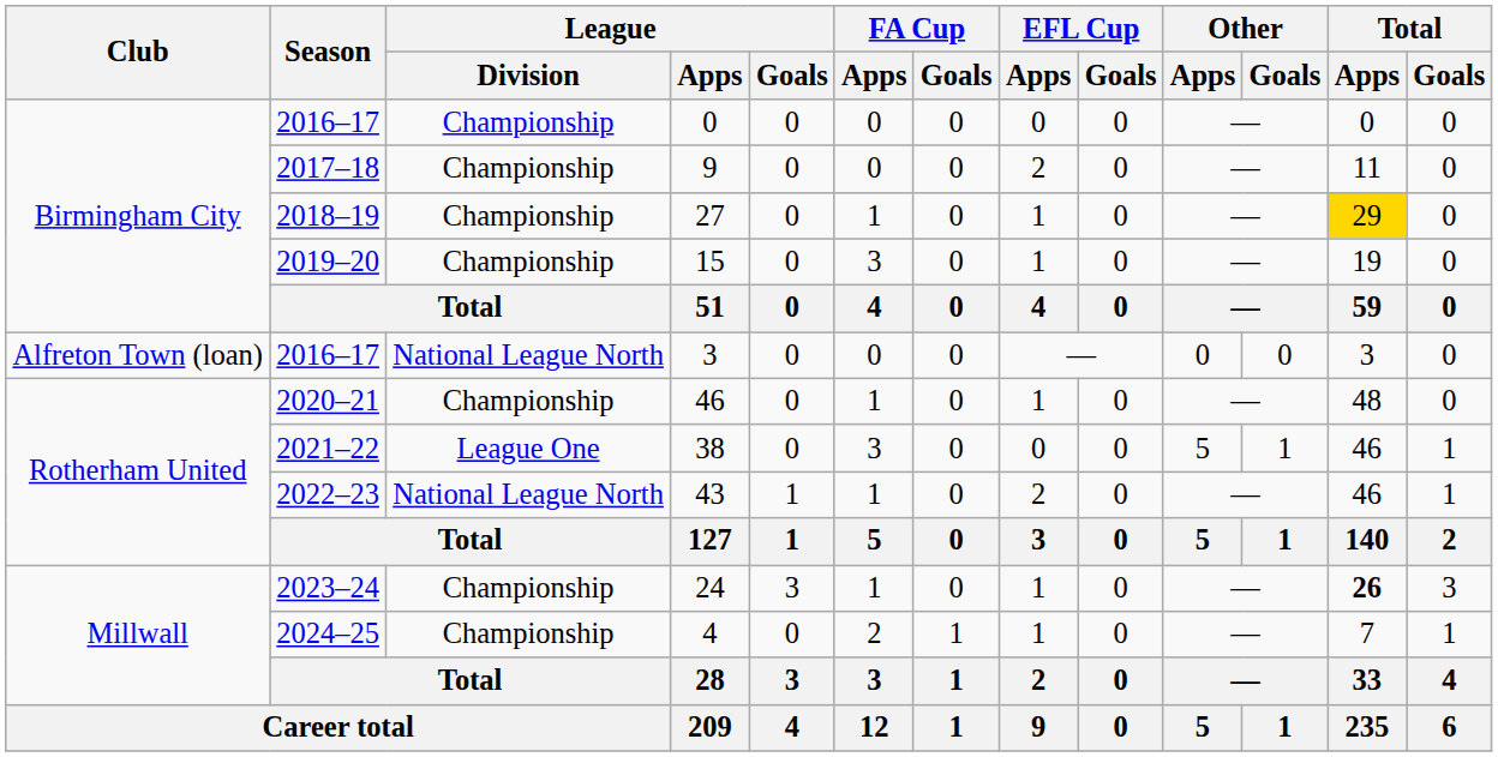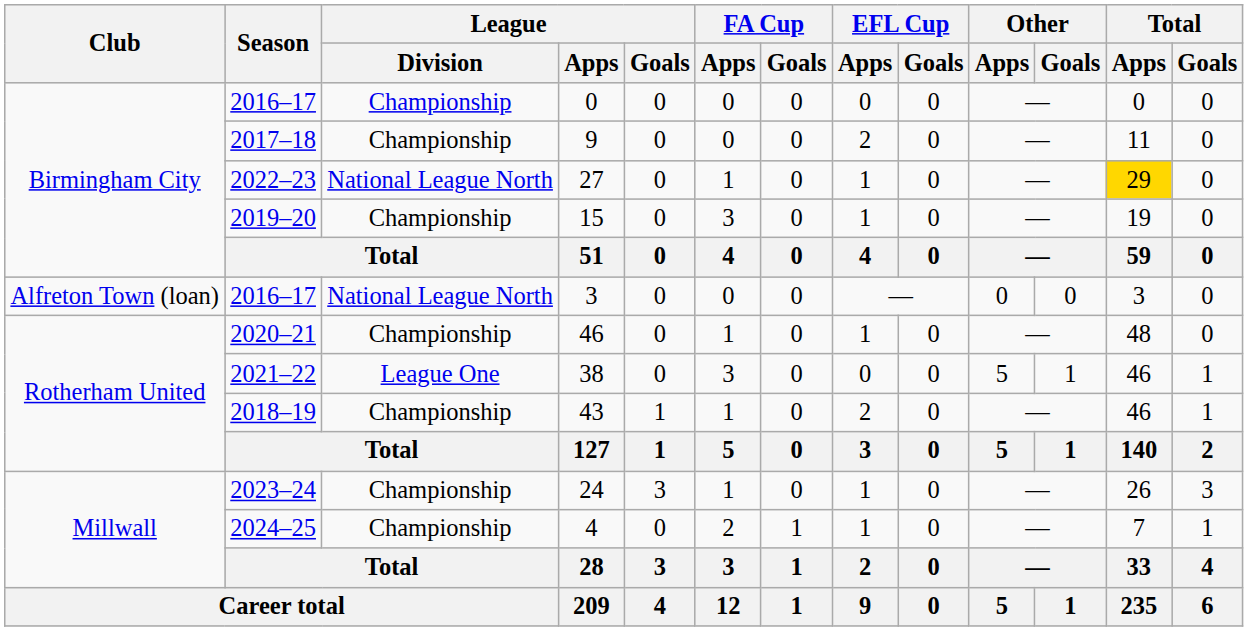27 | Season: 2018–19 -> 2022–23
27 | League / Division: Championship -> National League North
43 | Season: 2022–23 -> 2018–19
43 | League / Division: National League North -> Championship
24 | Total / Apps: bold -> normal
